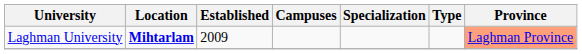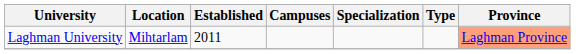Laghman University | Location: bold -> normal
Laghman University | Established: 2009 -> 2011
